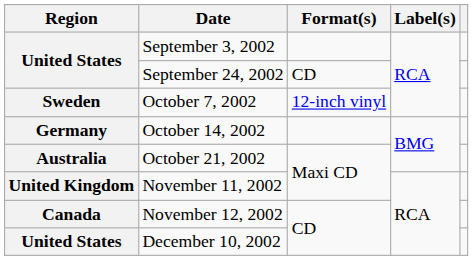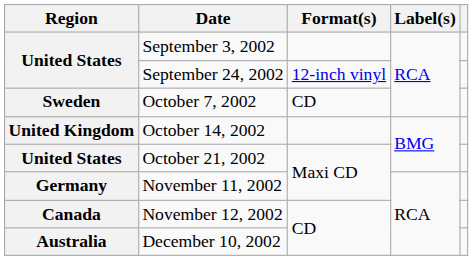September 24, 2002 | Format(s): CD -> 12-inch vinyl
October 7, 2002 | Format(s): 12-inch vinyl -> CD
October 14, 2002 | Region: Germany -> United Kingdom
October 21, 2002 | Region: Australia -> United States
November 11, 2002 | Region: United Kingdom -> Germany
December 10, 2002 | Region: United States -> Australia
